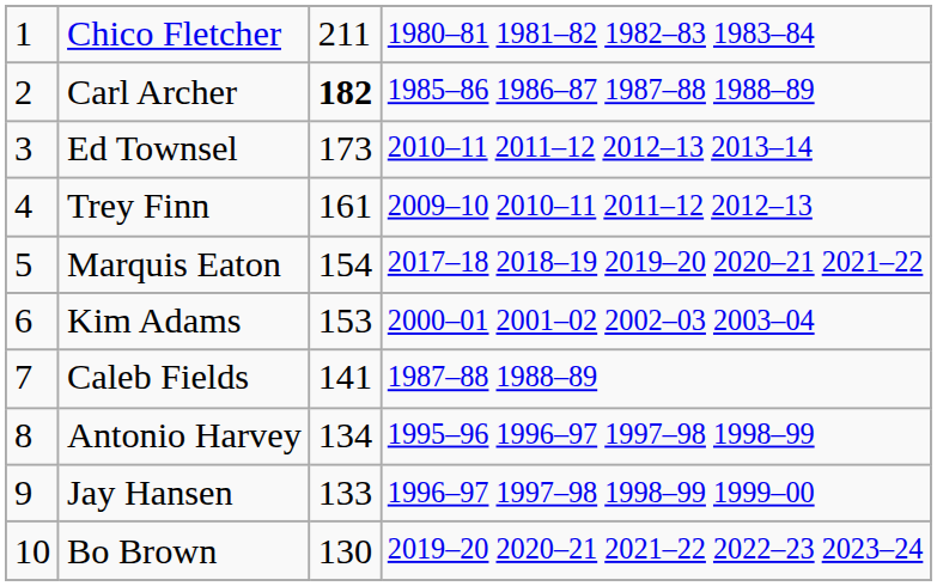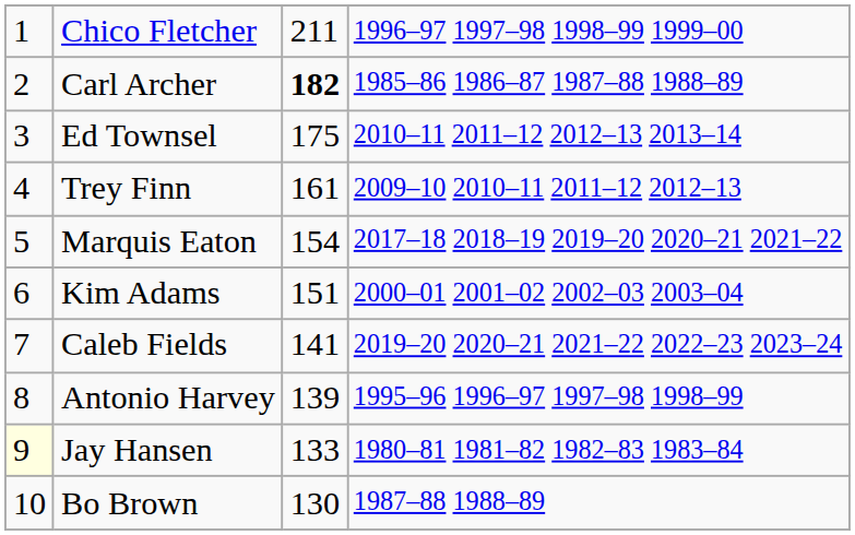Chico Fletcher | column 4: 1980–81 1981–82 1982–83 1983–84 -> 1996–97 1997–98 1998–99 1999–00
Ed Townsel | column 3: 173 -> 175
Kim Adams | column 3: 153 -> 151
Caleb Fields | column 4: 1987–88 1988–89 -> 2019–20 2020–21 2021–22 2022–23 2023–24
Antonio Harvey | column 3: 134 -> 139
Jay Hansen | column 1: no background -> lightyellow background
Jay Hansen | column 4: 1996–97 1997–98 1998–99 1999–00 -> 1980–81 1981–82 1982–83 1983–84
Bo Brown | column 4: 2019–20 2020–21 2021–22 2022–23 2023–24 -> 1987–88 1988–89
